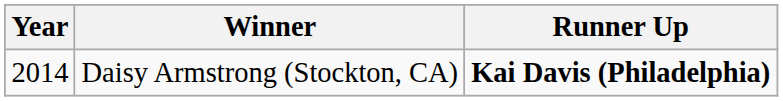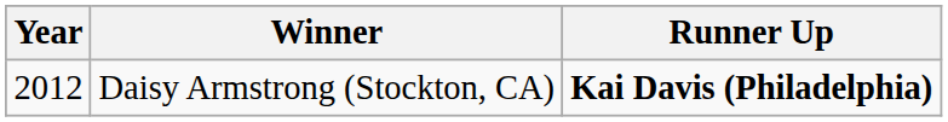Daisy Armstrong (Stockton, CA) | Year: 2014 -> 2012
